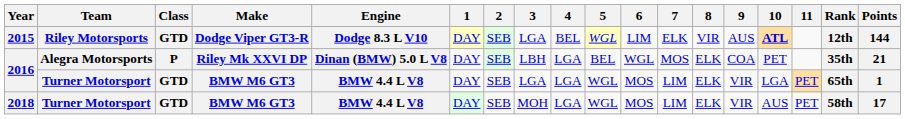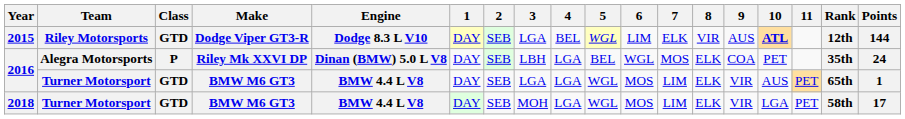2016 / Alegra Motorsports | Points: 21 -> 24
2016 / Turner Motorsport | 10: LGA -> AUS
2018 | 10: AUS -> LGA
